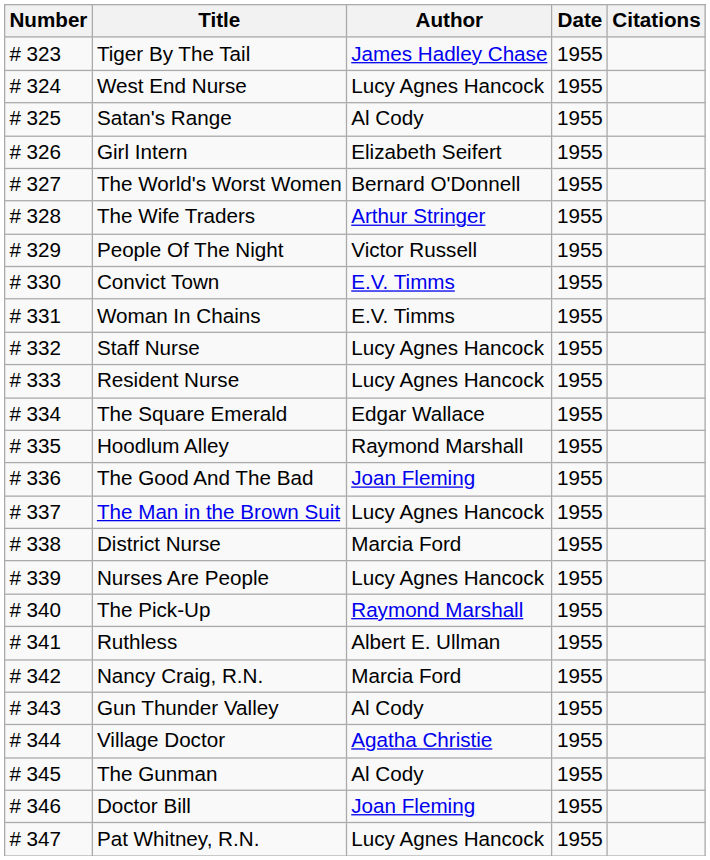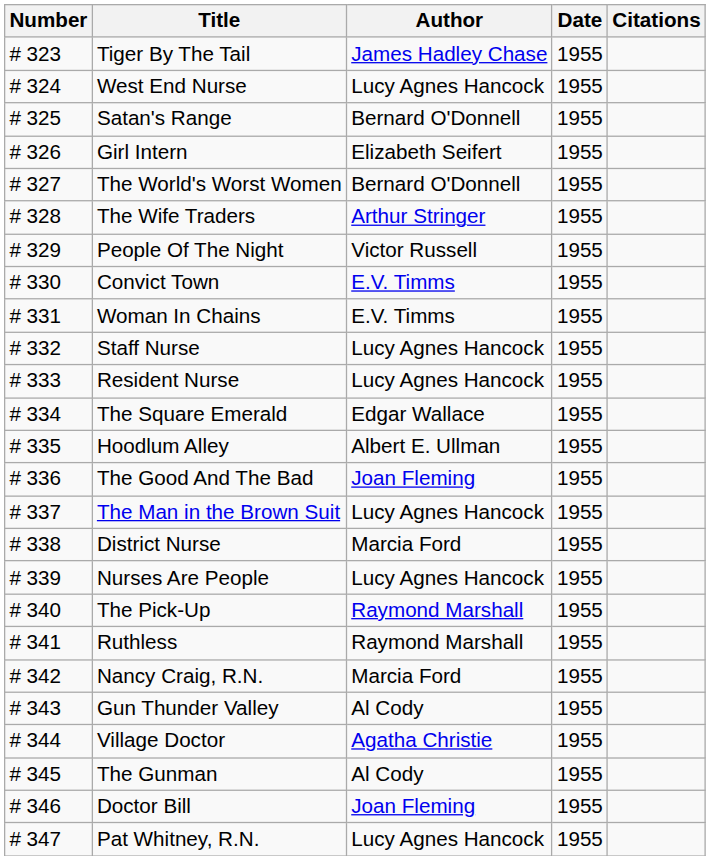Satan's Range | Author: Al Cody -> Bernard O'Donnell
Hoodlum Alley | Author: Raymond Marshall -> Albert E. Ullman
Ruthless | Author: Albert E. Ullman -> Raymond Marshall
